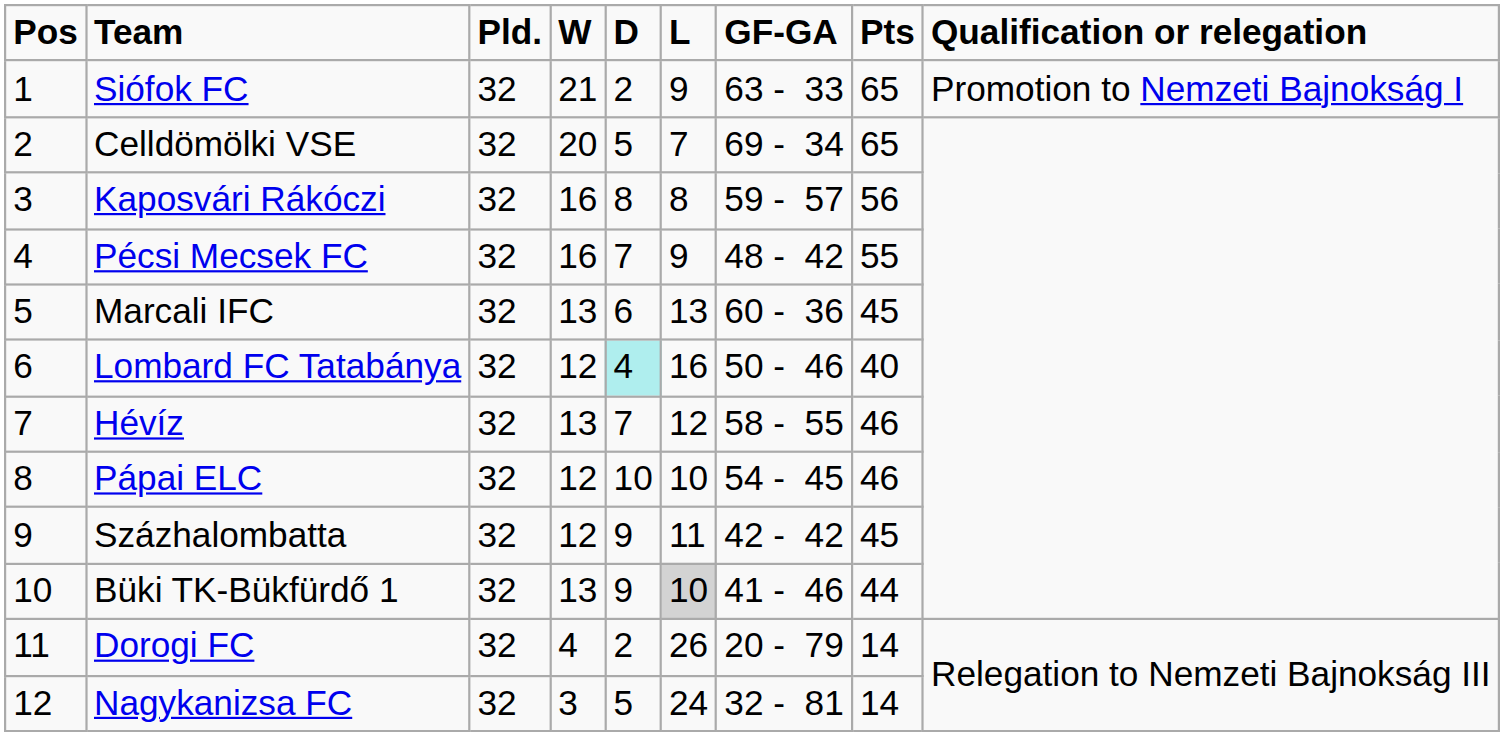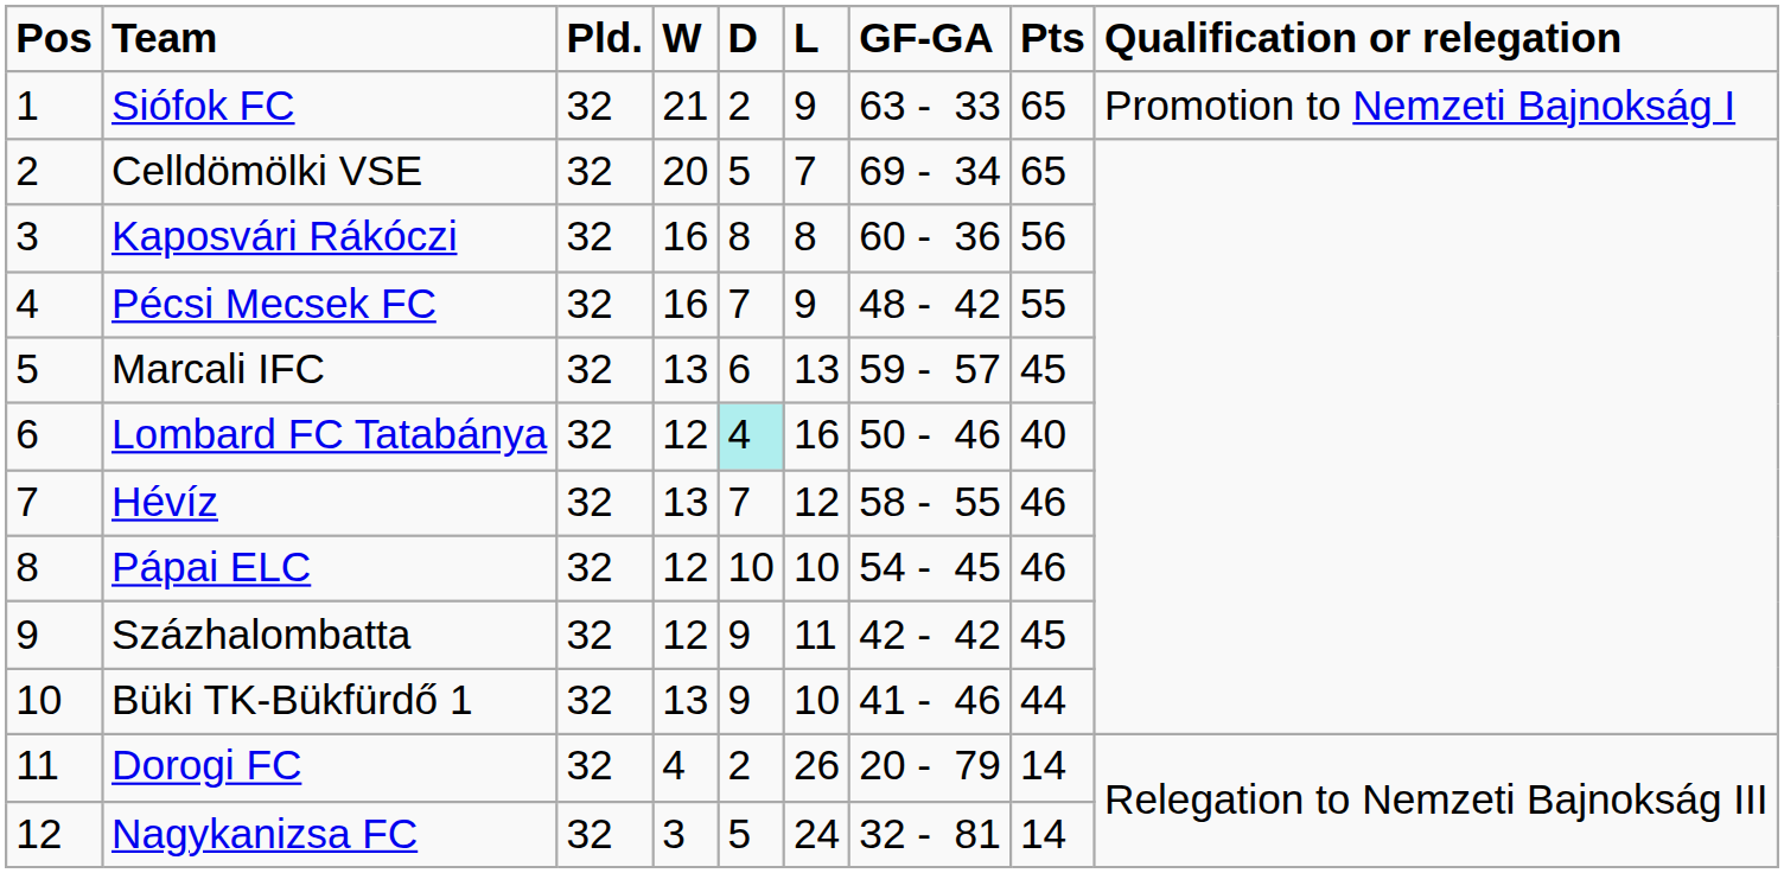Kaposvári Rákóczi | GF-GA: 59 - 57 -> 60 - 36
Marcali IFC | GF-GA: 60 - 36 -> 59 - 57
Büki TK-Bükfürdő 1 | L: lightgrey background -> no background
